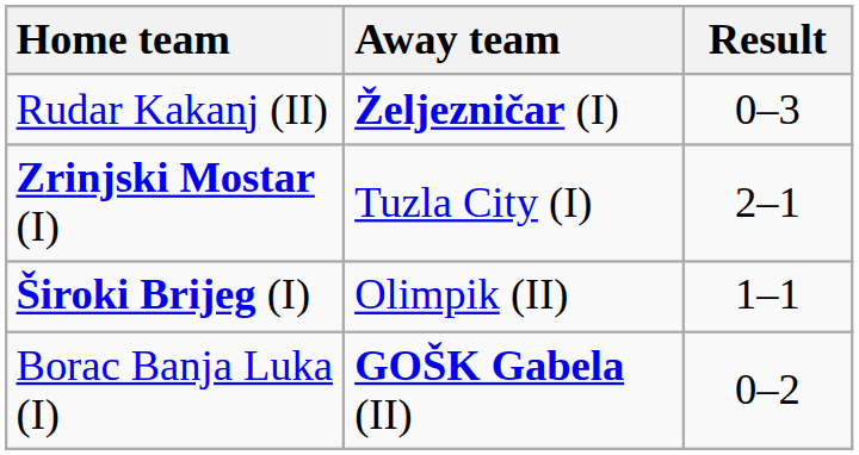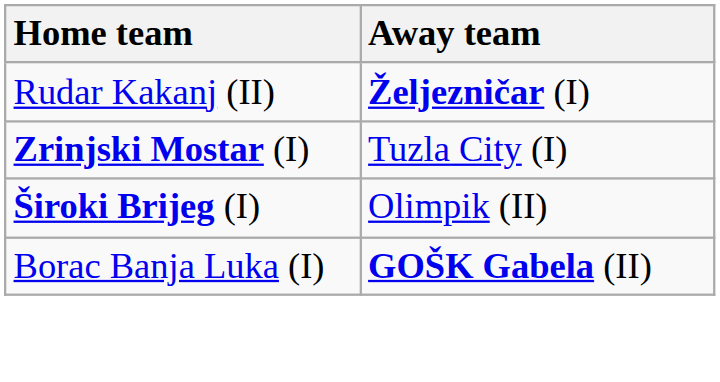- column: Result | 0–3 | 2–1 | 1–1 | 0–2
